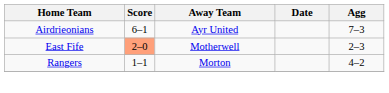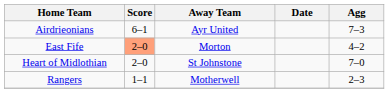East Fife | Away Team: Motherwell -> Morton
East Fife | Agg: 2–3 -> 4–2
+ row: Heart of Midlothian | 2–0 | St Johnstone | 7–0
Rangers | Away Team: Morton -> Motherwell
Rangers | Agg: 4–2 -> 2–3
